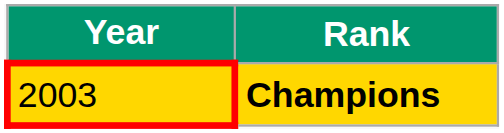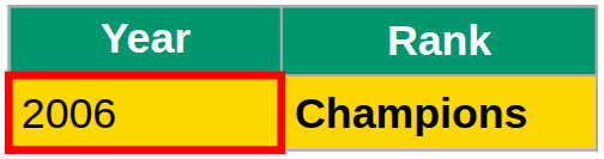Champions | Year: 2003 -> 2006
